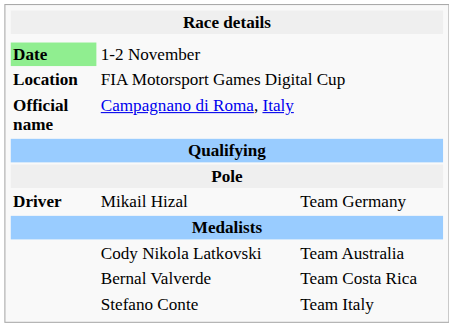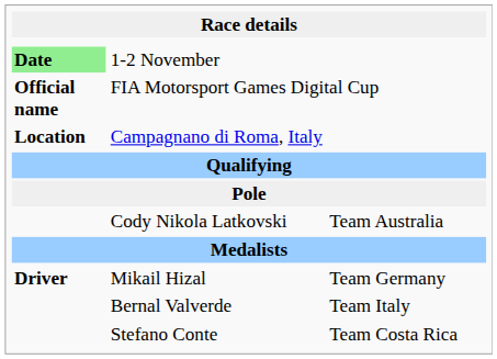FIA Motorsport Games Digital Cup | column 1: Location -> Official name
Campagnano di Roma, Italy | column 1: Official name -> Location
rows swapped: Mikail Hizal <-> Cody Nikola Latkovski
Bernal Valverde | column 3: Team Costa Rica -> Team Italy
Stefano Conte | column 3: Team Italy -> Team Costa Rica
